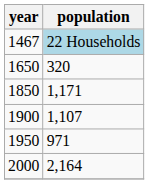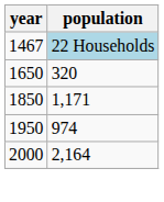- row: 1900 | 1,107
1950 | population: 971 -> 974
